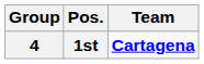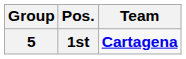1st | Group: 4 -> 5
